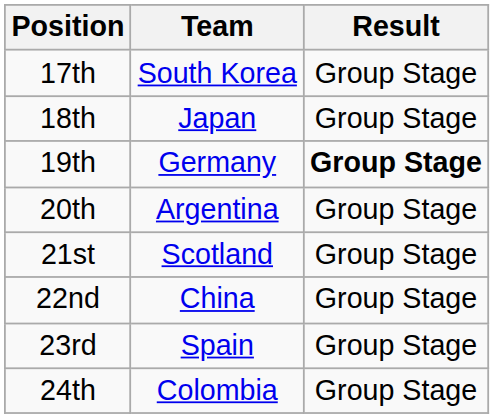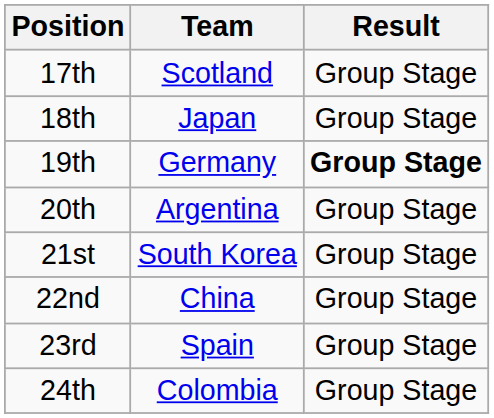17th | Team: South Korea -> Scotland
21st | Team: Scotland -> South Korea
